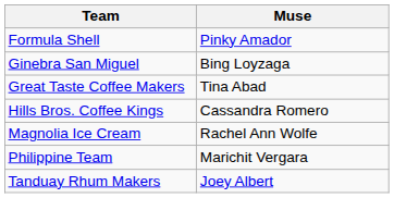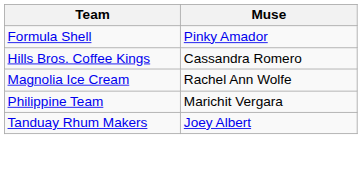- row: Ginebra San Miguel | Bing Loyzaga
- row: Great Taste Coffee Makers | Tina Abad
